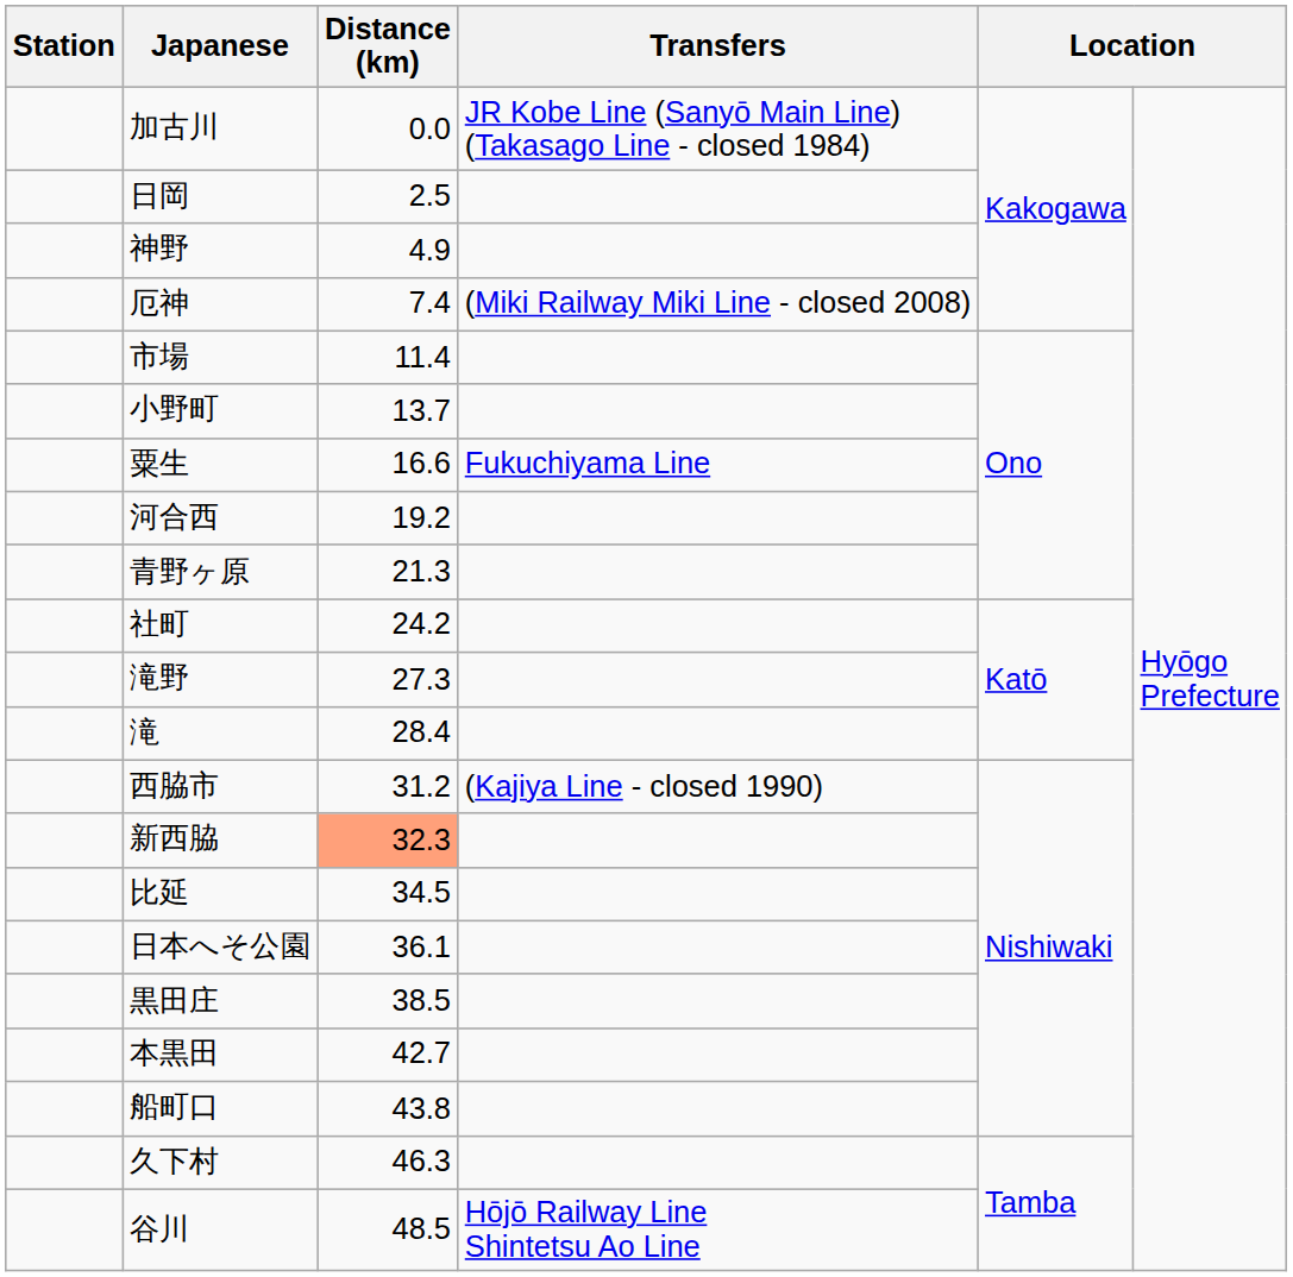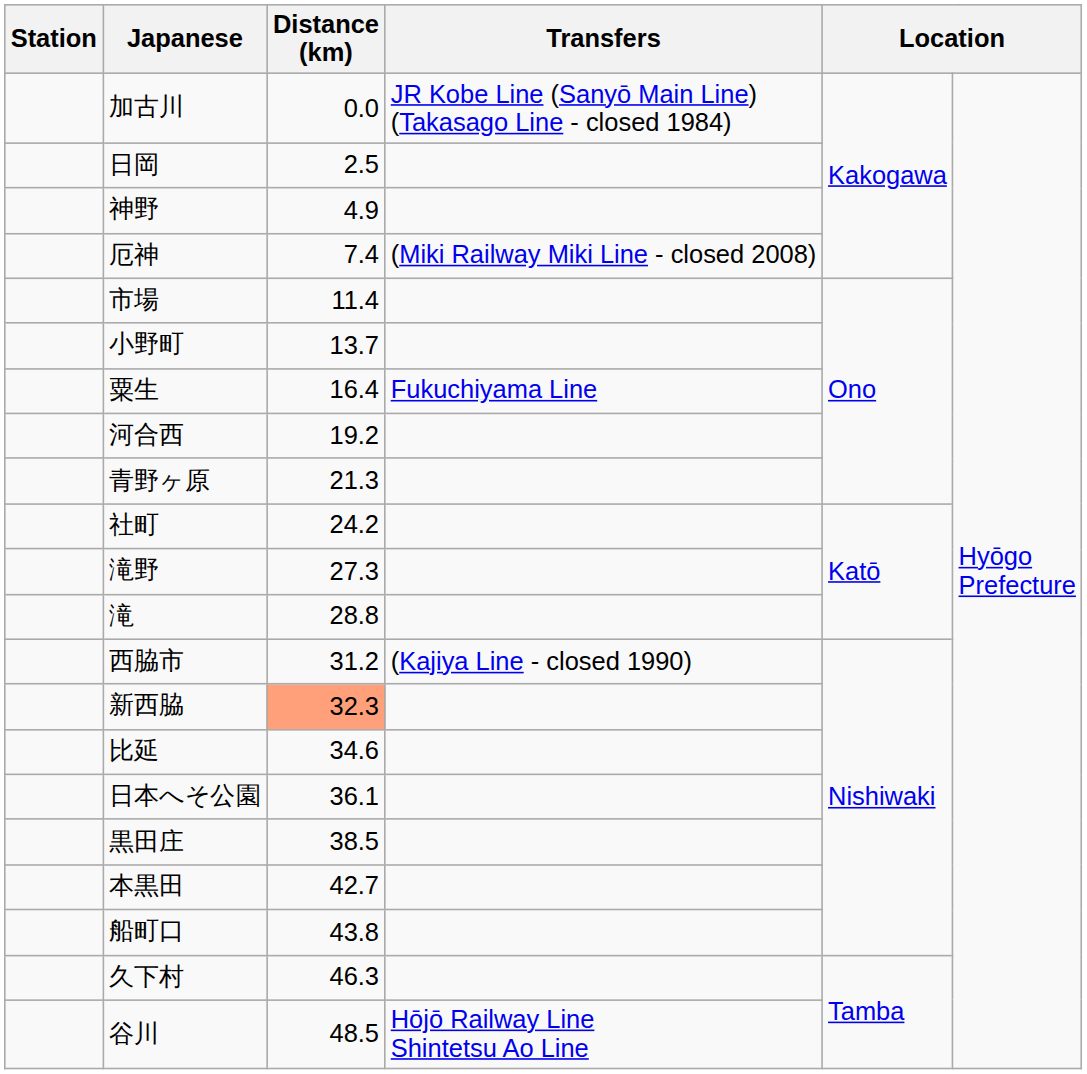粟生 | Distance (km): 16.6 -> 16.4
滝 | Distance (km): 28.4 -> 28.8
比延 | Distance (km): 34.5 -> 34.6
